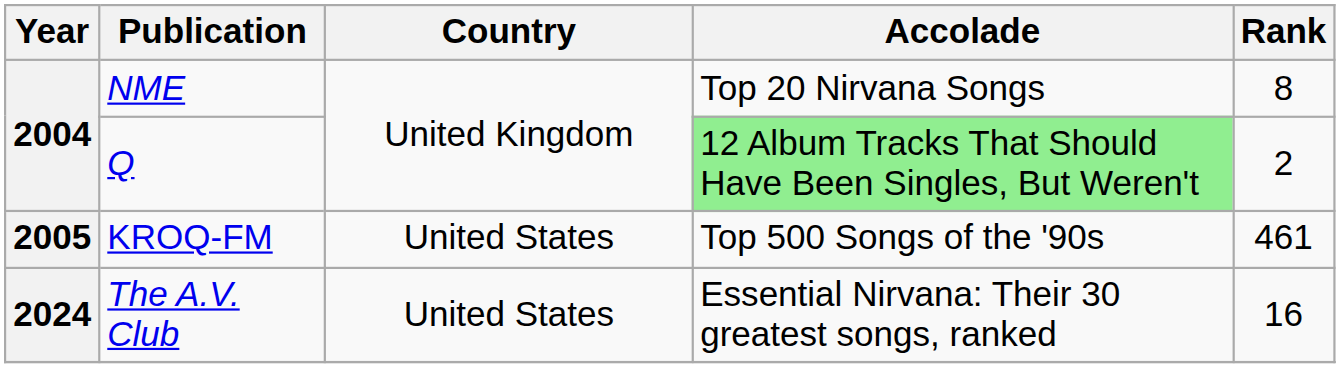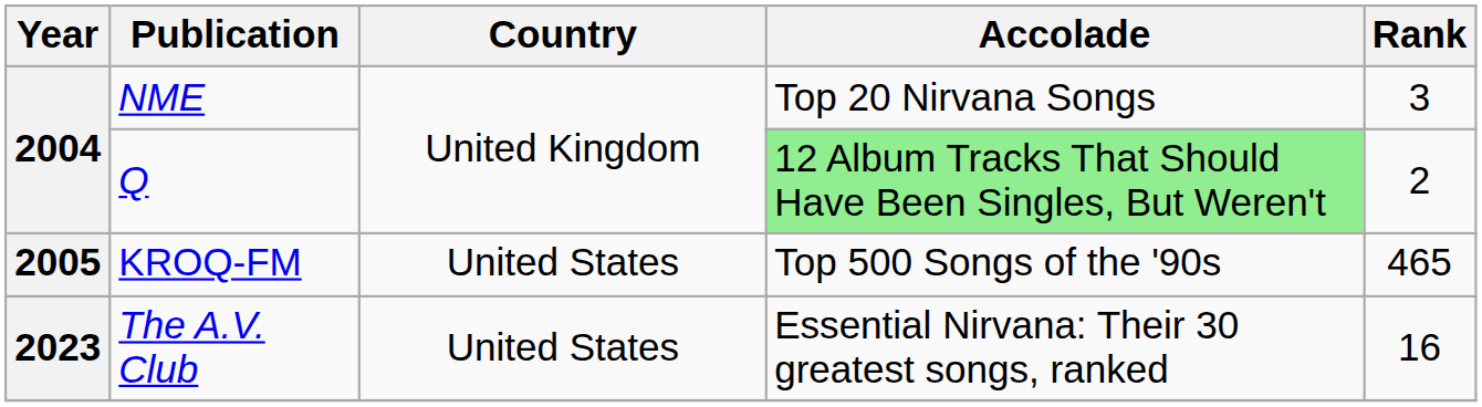NME | Rank: 8 -> 3
KROQ-FM | Rank: 461 -> 465
The A.V. Club | Year: 2024 -> 2023
